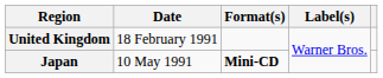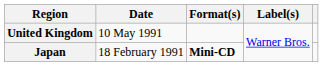United Kingdom | Date: 18 February 1991 -> 10 May 1991
Japan | Date: 10 May 1991 -> 18 February 1991
